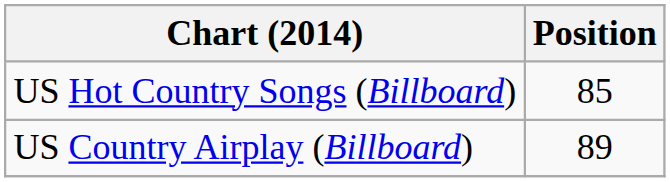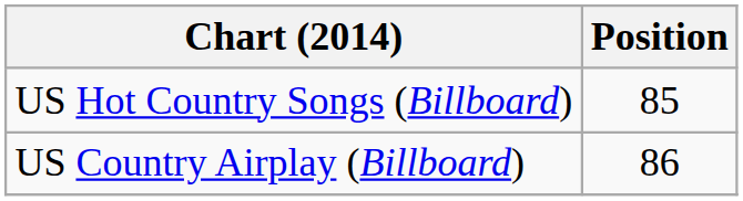US Country Airplay (Billboard) | Position: 89 -> 86
